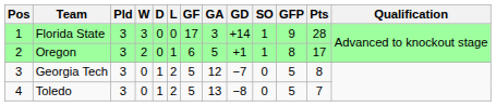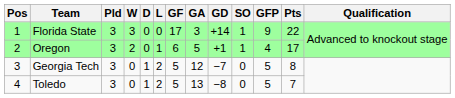Florida State | Pts: 28 -> 22
Oregon | GFP: 8 -> 4
